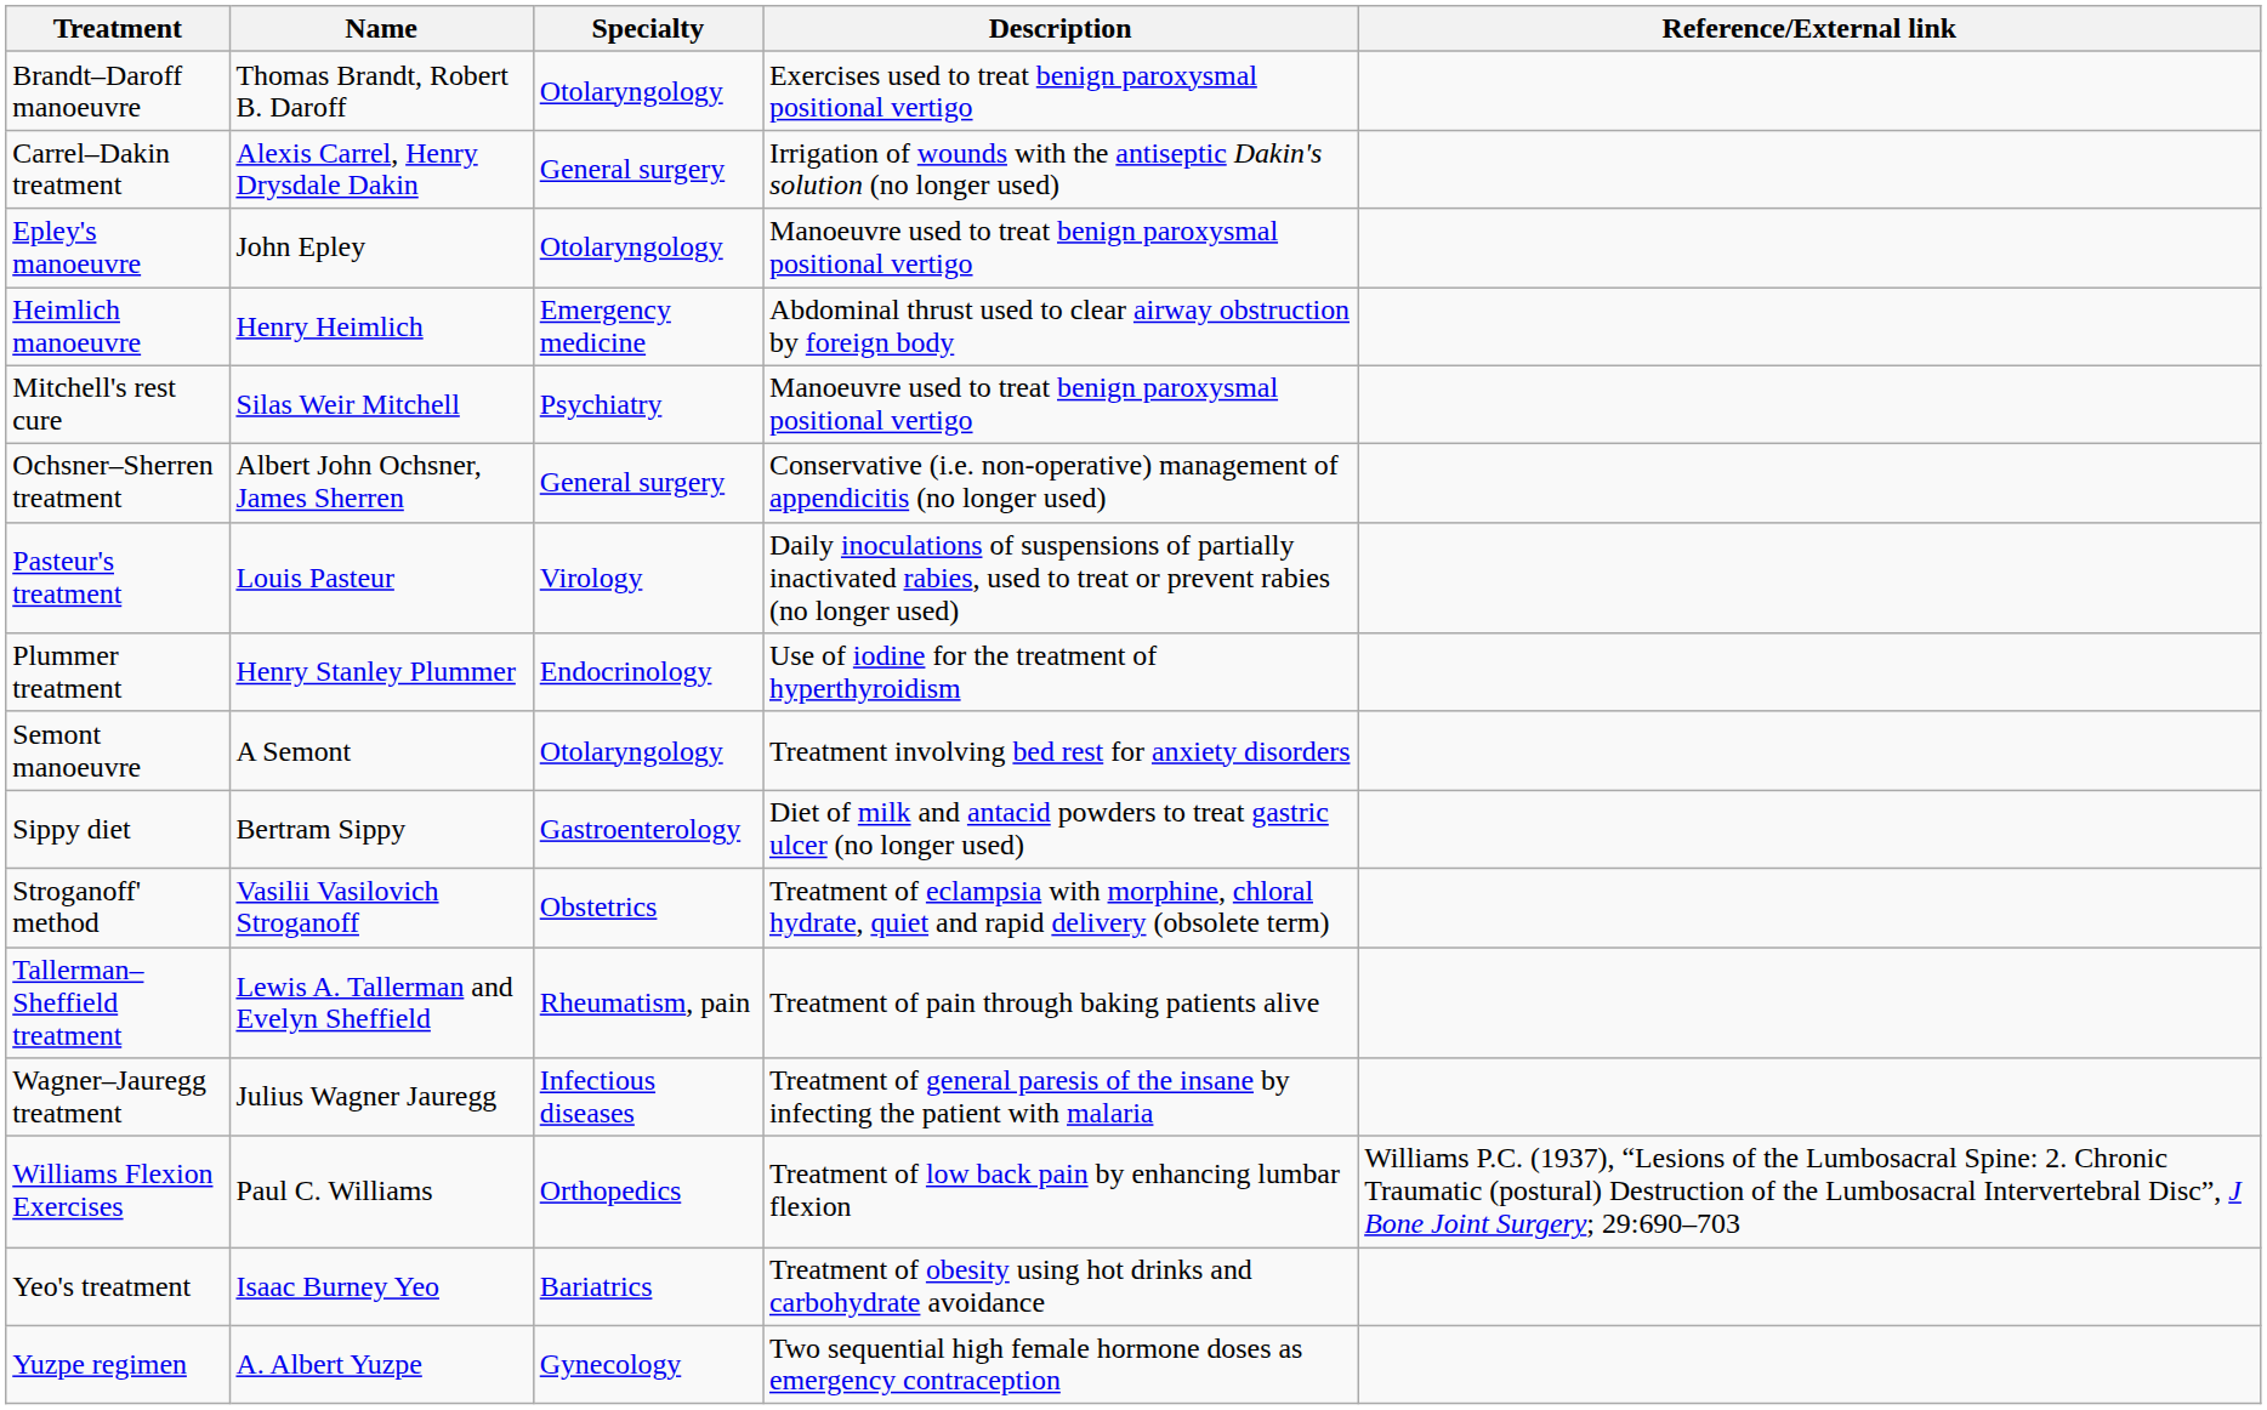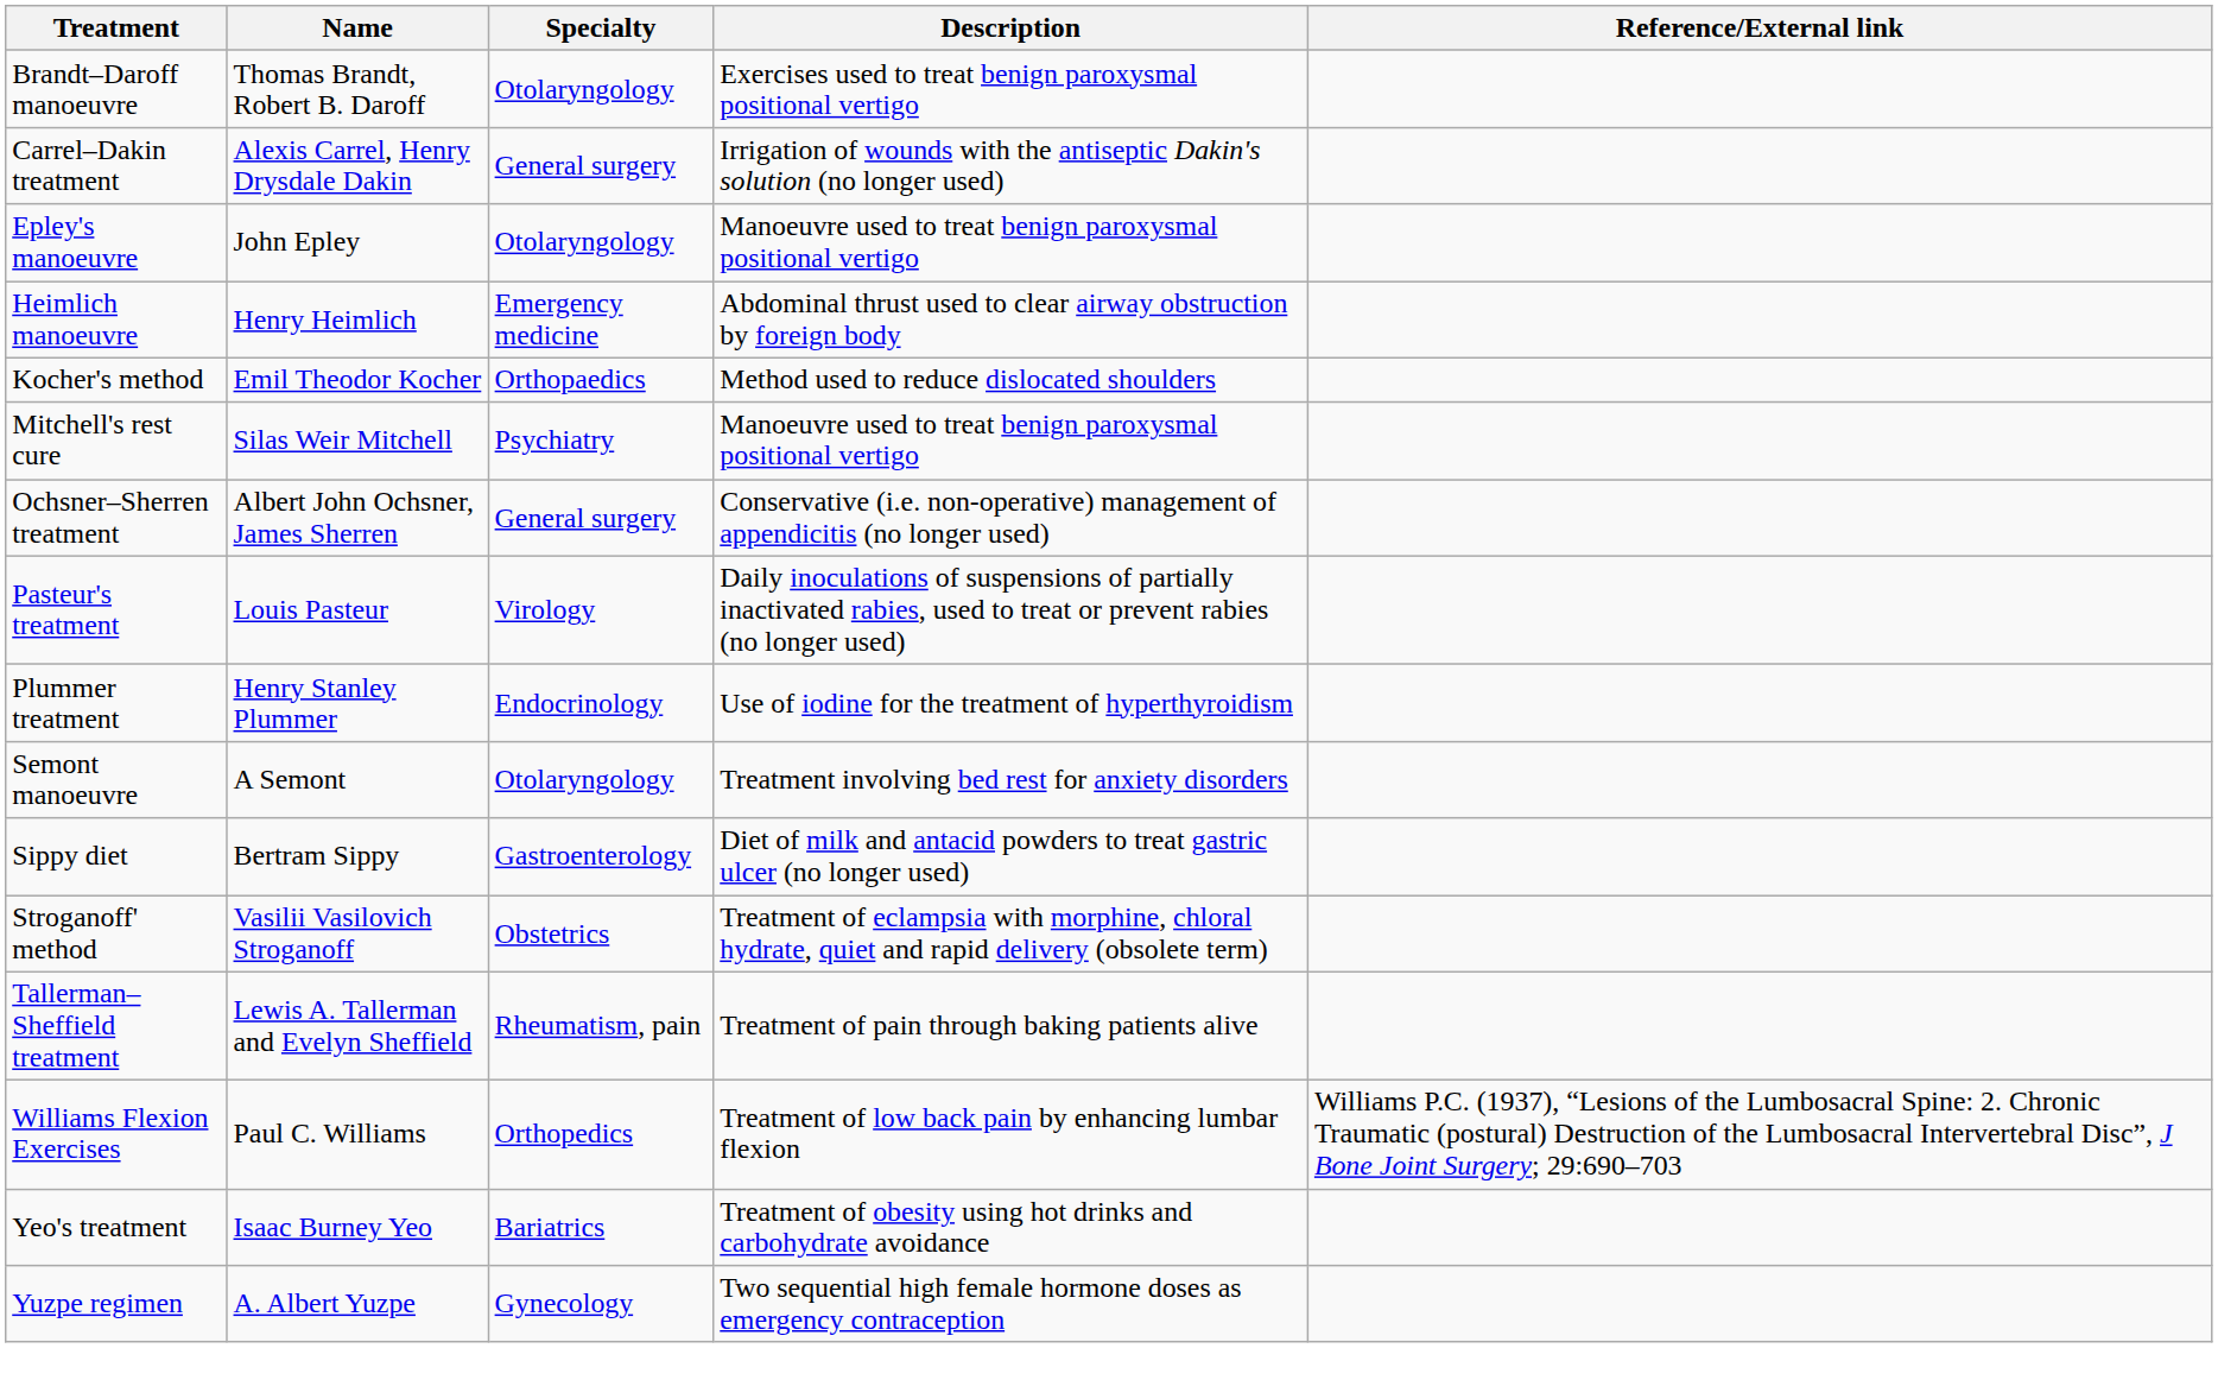+ row: Kocher's method | Emil Theodor Kocher | Orthopaedics | Method used to reduce dislocated shoulders
- row: Wagner–Jauregg treatment | Julius Wagner Jauregg | Infectious diseases | Treatment of general paresis of the insane by infecting the patient with malaria
